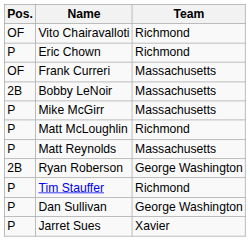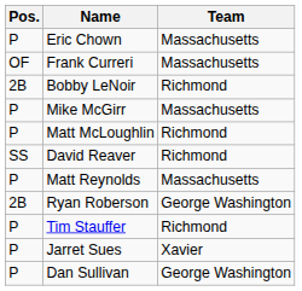- row: OF | Vito Chairavalloti | Richmond
Eric Chown | Team: Richmond -> Massachusetts
Bobby LeNoir | Team: Massachusetts -> Richmond
+ row: SS | David Reaver | Richmond
rows swapped: Jarret Sues <-> Dan Sullivan
